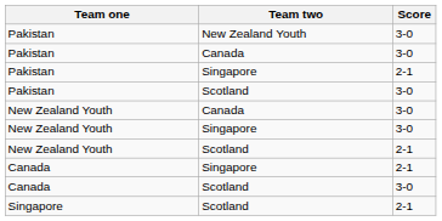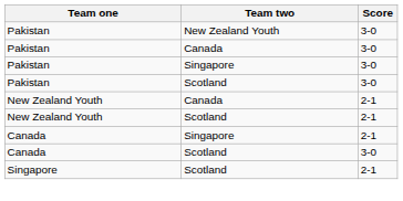Pakistan / Singapore | Score: 2-1 -> 3-0
New Zealand Youth / Canada | Score: 3-0 -> 2-1
- row: New Zealand Youth | Singapore | 3-0
